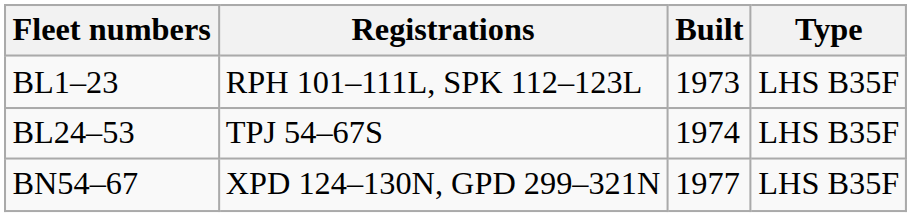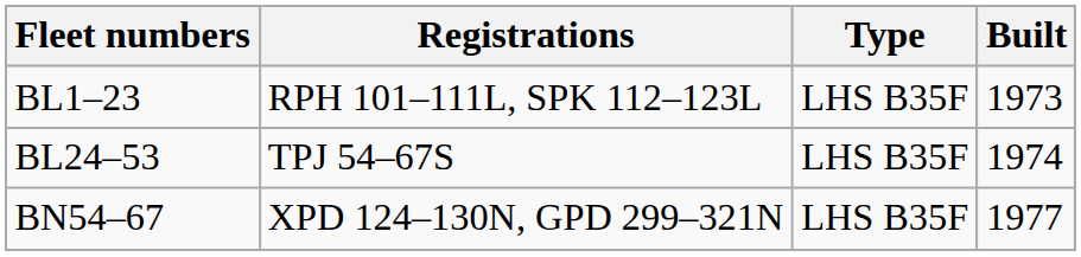columns swapped: Type <-> Built
